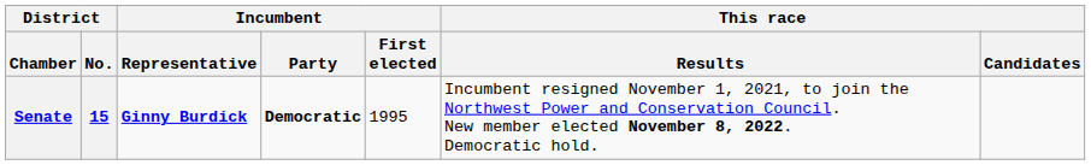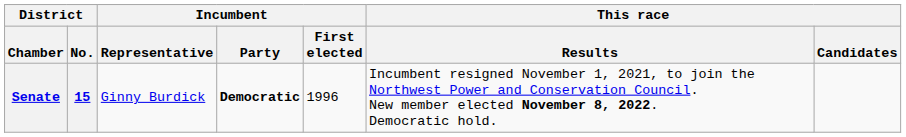Senate | Incumbent / Representative: bold -> normal
Senate | Incumbent / First elected: 1995 -> 1996
